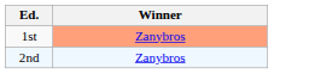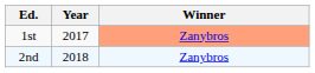+ column: Year | 2017 | 2018
